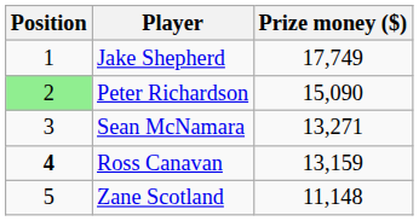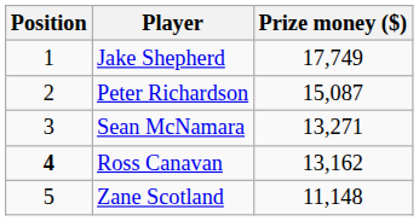Peter Richardson | Position: lightgreen background -> no background
Peter Richardson | Prize money ($): 15,090 -> 15,087
Ross Canavan | Prize money ($): 13,159 -> 13,162
